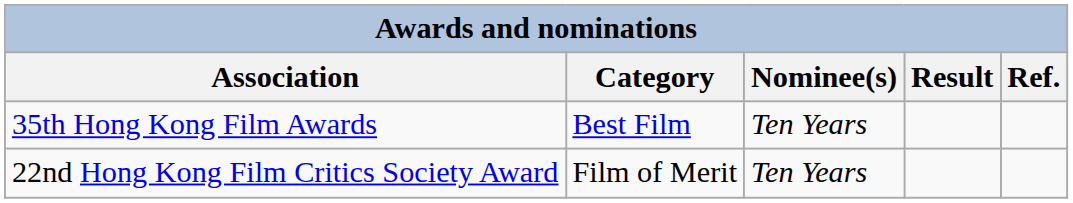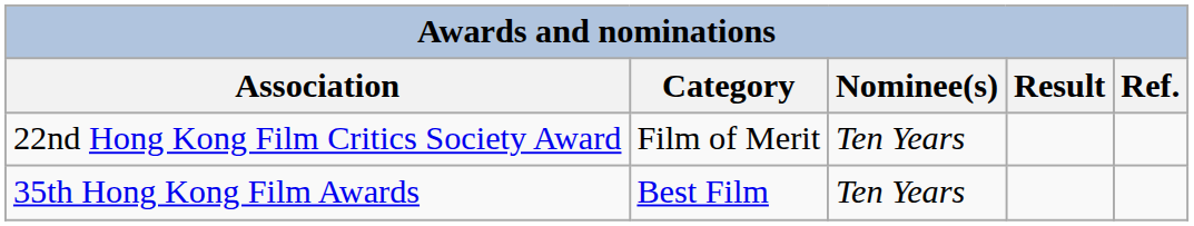rows swapped: 22nd Hong Kong Film Critics Society Award <-> 35th Hong Kong Film Awards
